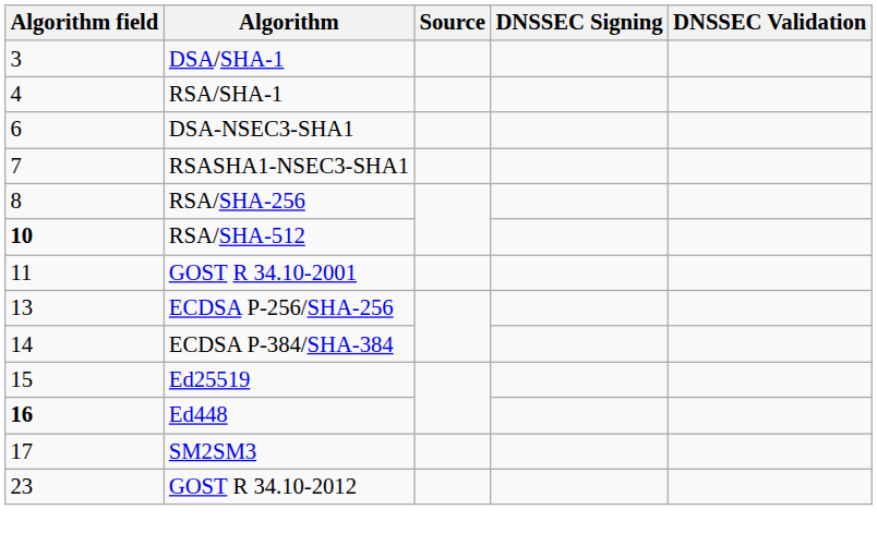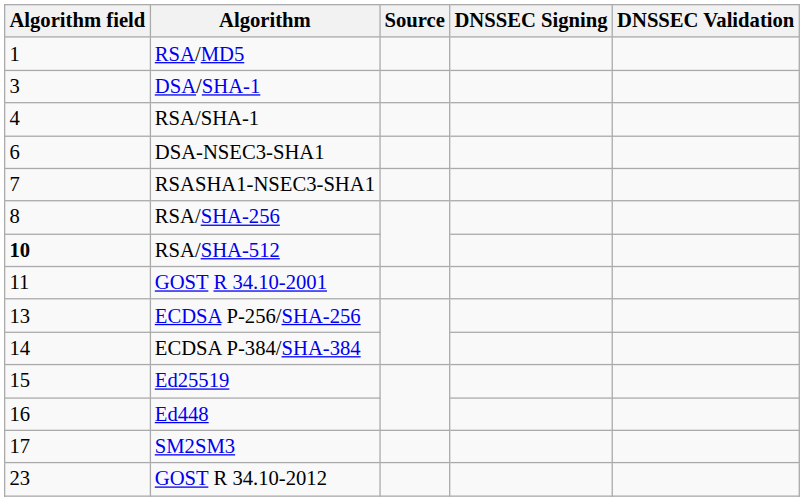+ row: 1 | RSA/MD5
Ed448 | Algorithm field: bold -> normal
